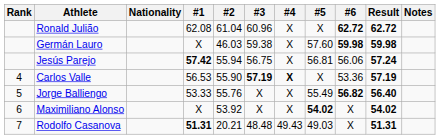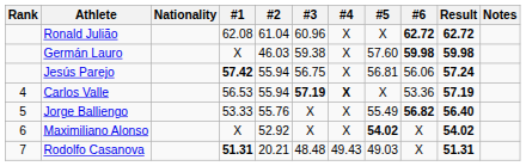Carlos Valle | #2: 55.90 -> 55.94
Maximiliano Alonso | #2: 53.92 -> 52.92
